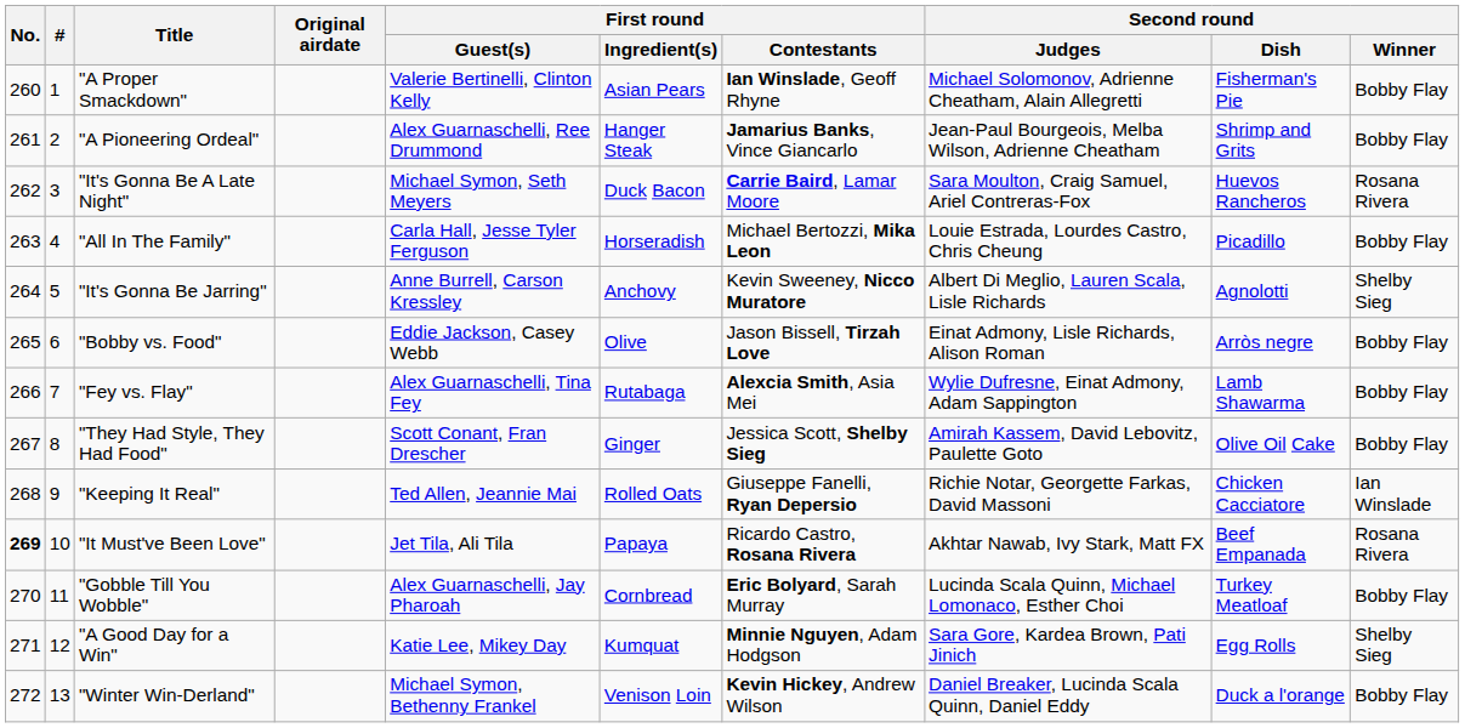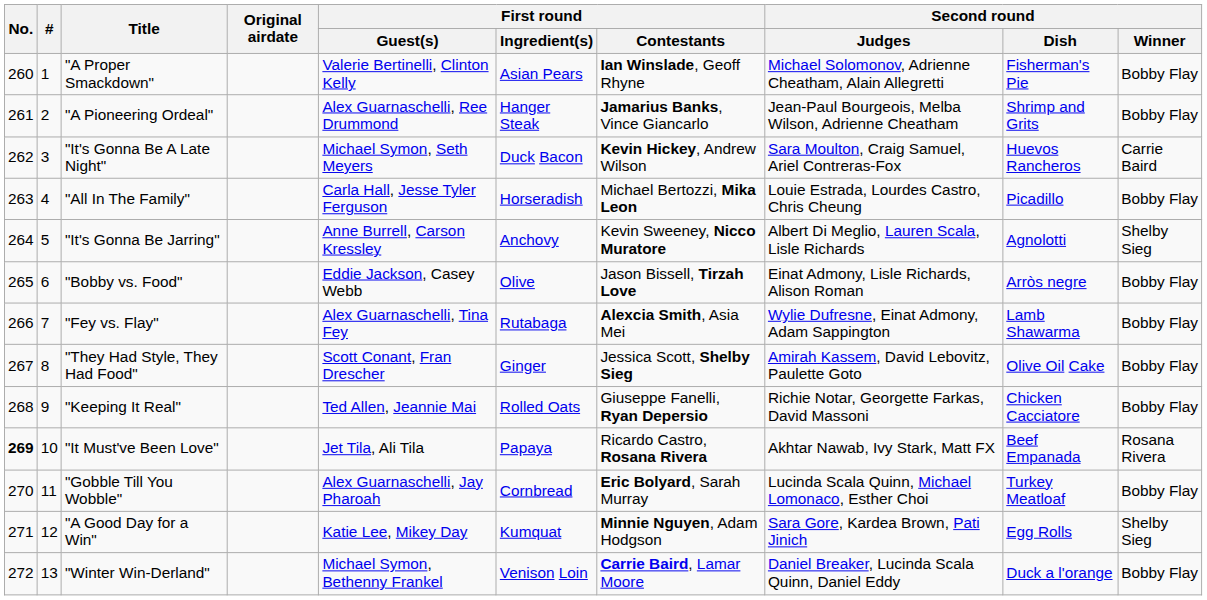"It's Gonna Be A Late Night" | First round / Contestants: Carrie Baird, Lamar Moore -> Kevin Hickey, Andrew Wilson
"It's Gonna Be A Late Night" | Second round / Winner: Rosana Rivera -> Carrie Baird
"Keeping It Real" | Second round / Winner: Ian Winslade -> Bobby Flay
"Winter Win-Derland" | First round / Contestants: Kevin Hickey, Andrew Wilson -> Carrie Baird, Lamar Moore
